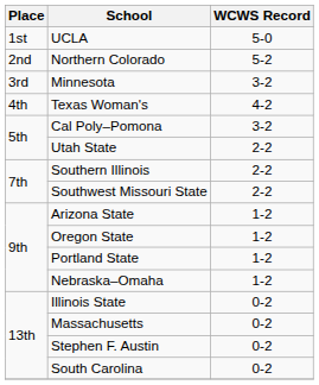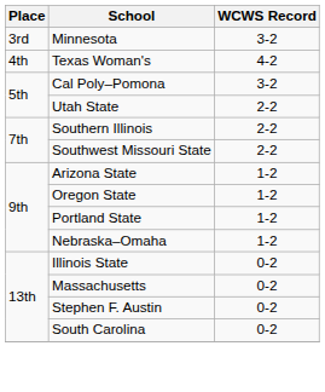- row: 1st | UCLA | 5-0
- row: 2nd | Northern Colorado | 5-2
